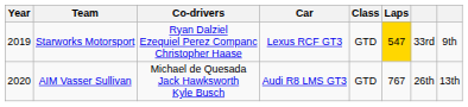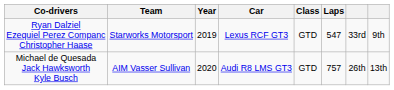columns swapped: Year <-> Co-drivers
Starworks Motorsport | Laps: gold background -> no background
AIM Vasser Sullivan | Laps: 767 -> 757
